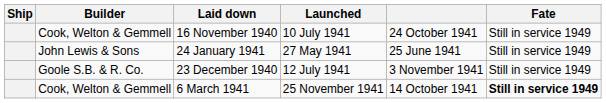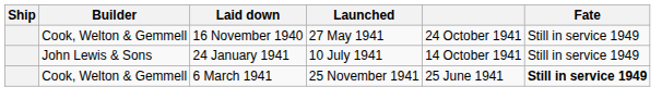16 November 1940 | Launched: 10 July 1941 -> 27 May 1941
24 January 1941 | Launched: 27 May 1941 -> 10 July 1941
24 January 1941 | column 5: 25 June 1941 -> 14 October 1941
- row: Goole S.B. & R. Co. | 23 December 1940 | 12 July 1941 | 3 November 1941 | Still in service 1949
6 March 1941 | column 5: 14 October 1941 -> 25 June 1941
